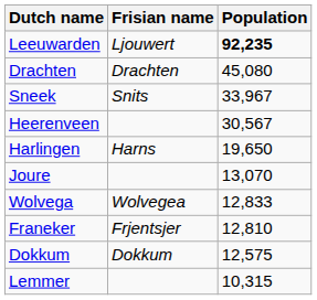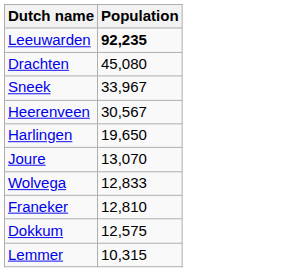- column: Frisian name | Ljouwert | Drachten | Snits | Harns | Wolvegea | Frjentsjer | Dokkum
